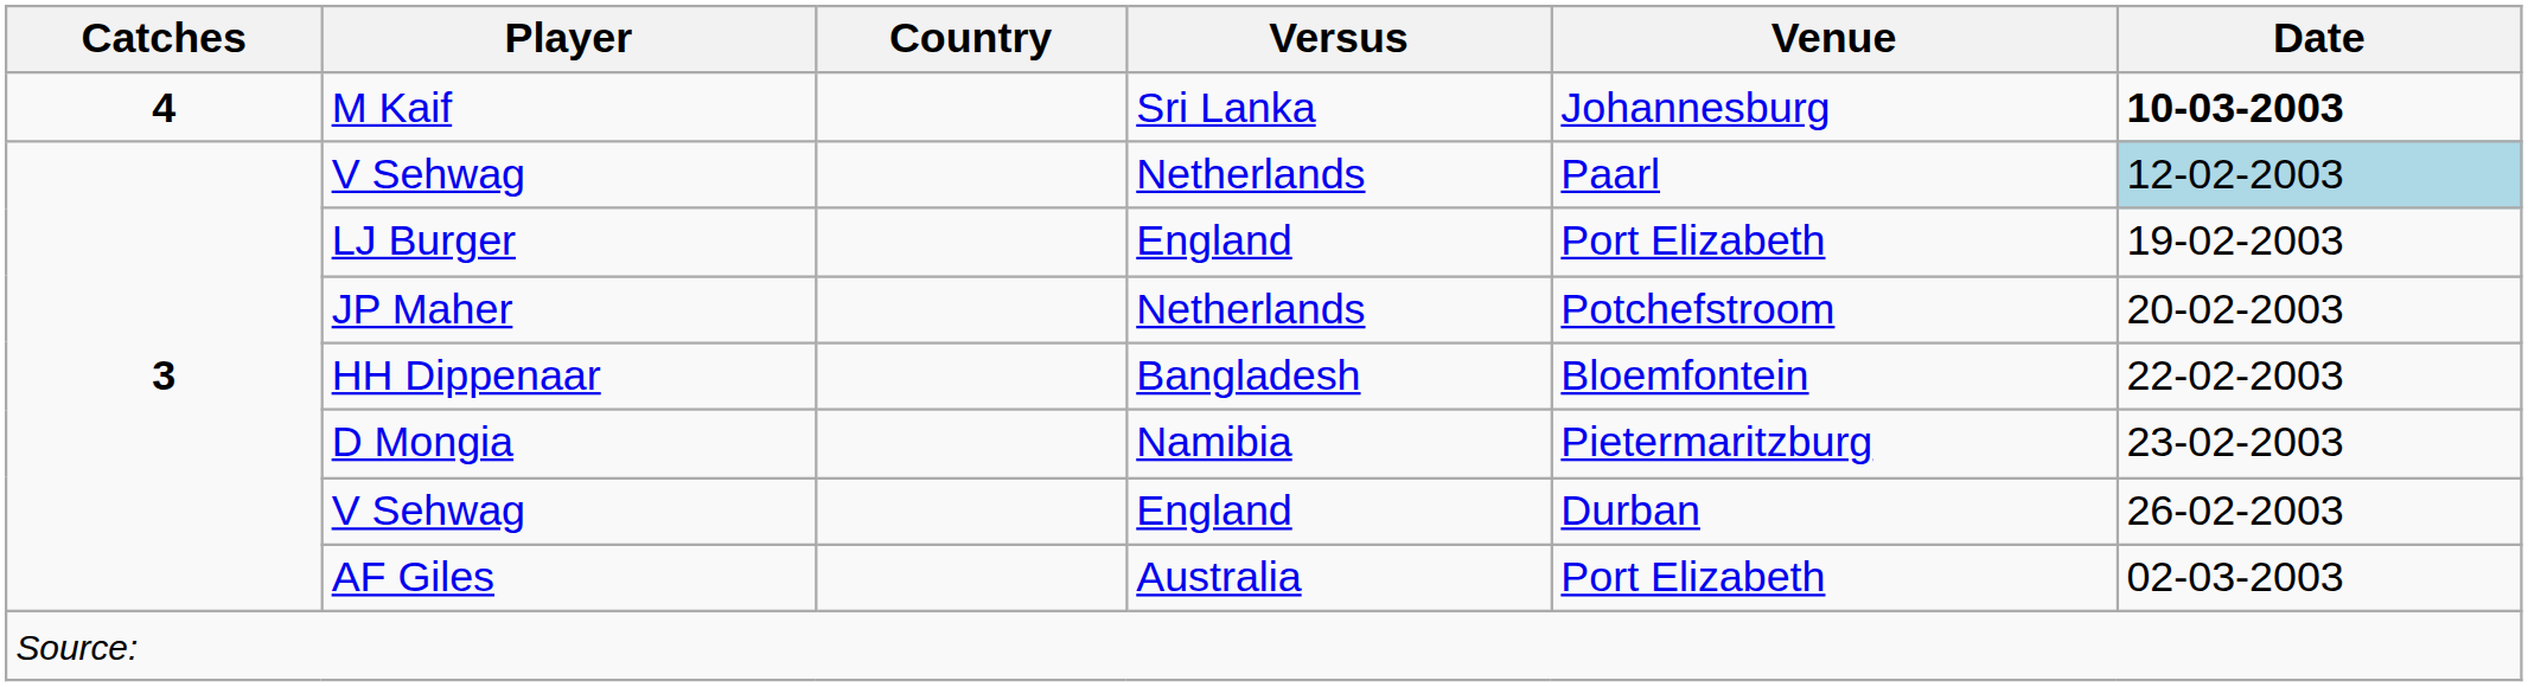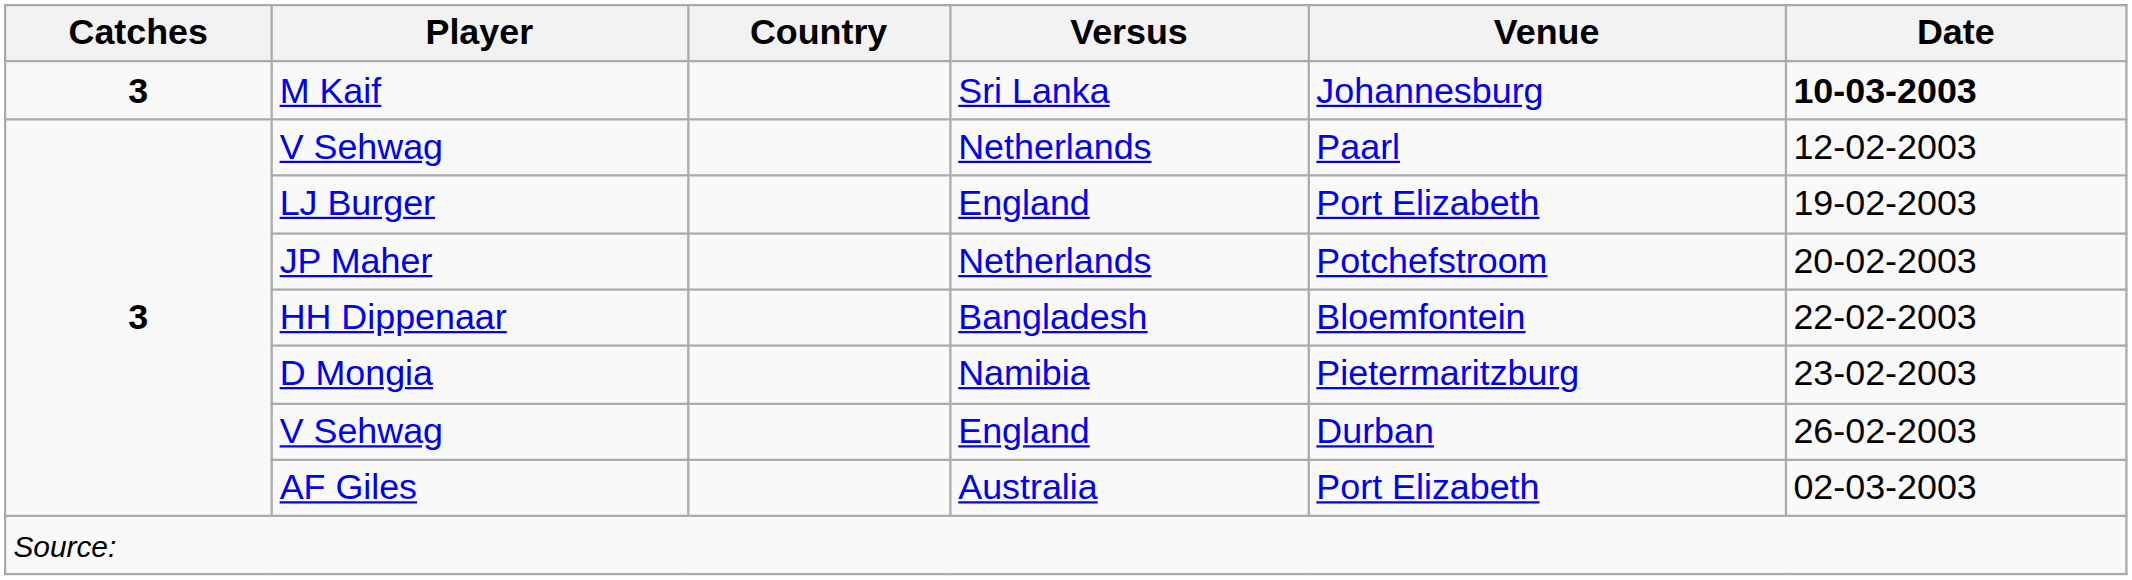M Kaif | Catches: 4 -> 3
V Sehwag / Netherlands | Date: lightblue background -> no background
